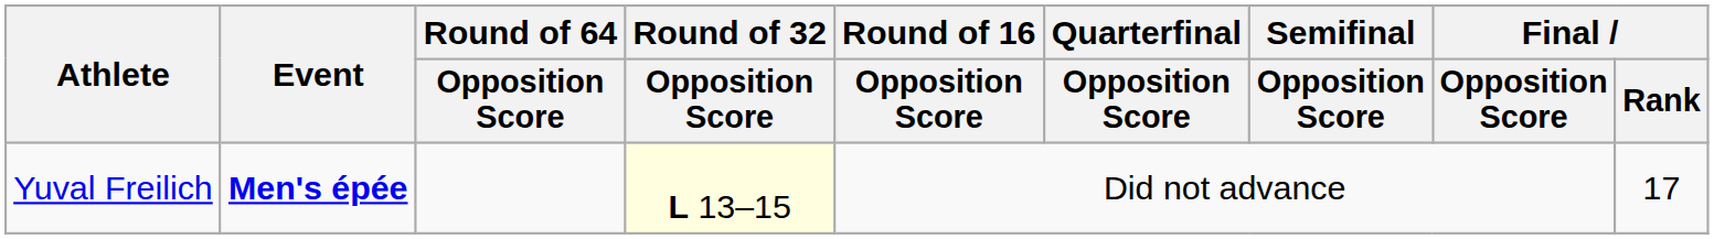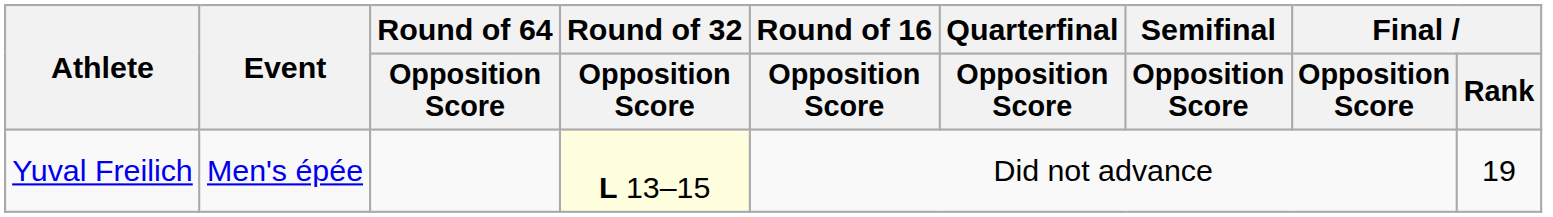Yuval Freilich | Event: bold -> normal
Yuval Freilich | Final / Rank: 17 -> 19
